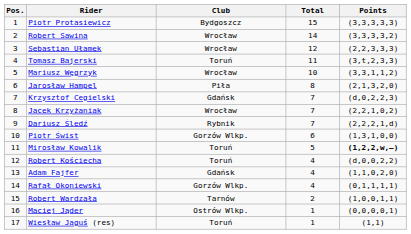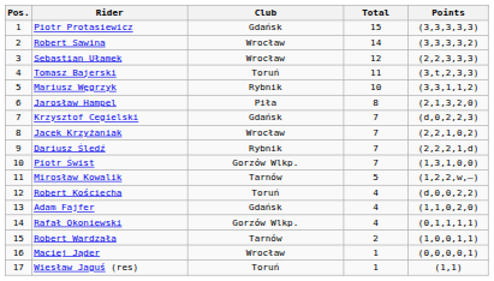Piotr Protasiewicz | Club: Bydgoszcz -> Gdańsk
Mariusz Węgrzyk | Club: Wrocław -> Rybnik
Piotr Świst | Total: 6 -> 7
Mirosław Kowalik | Club: Toruń -> Tarnów
Mirosław Kowalik | Points: bold -> normal
Maciej Jąder | Club: Ostrów Wlkp. -> Wrocław
